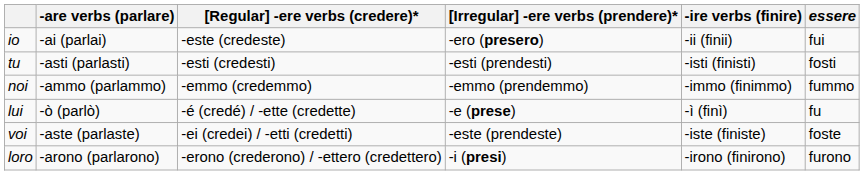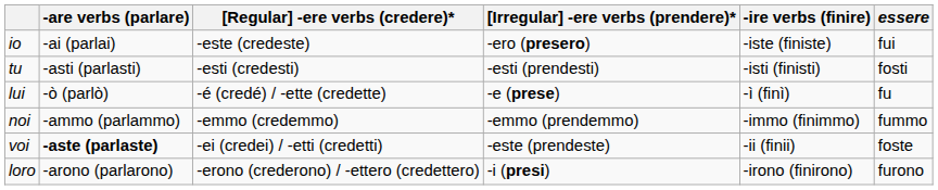io | -ire verbs (finire): -ii (finii) -> -iste (finiste)
rows swapped: lui <-> noi
voi | -are verbs (parlare): normal -> bold
voi | -ire verbs (finire): -iste (finiste) -> -ii (finii)
